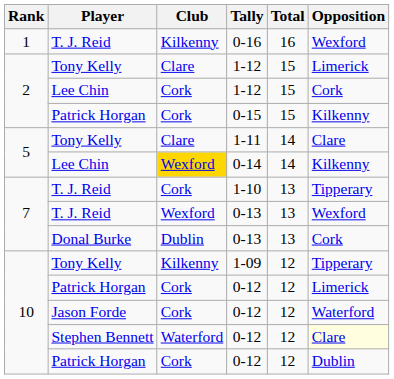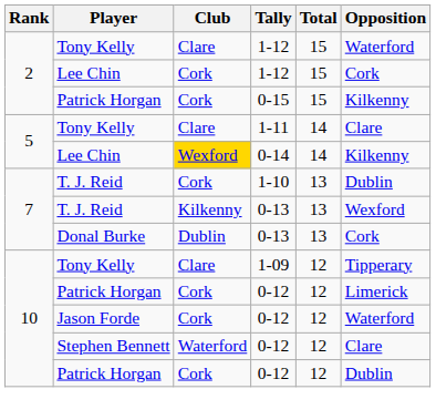- row: 1 | T. J. Reid | Kilkenny | 0-16 | 16 | Wexford
Tony Kelly / 1-12 | Opposition: Limerick -> Waterford
1-10 | Opposition: Tipperary -> Dublin
T. J. Reid / 0-13 | Club: Wexford -> Kilkenny
1-09 | Club: Kilkenny -> Clare
Stephen Bennett / 0-12 | Opposition: lightyellow background -> no background
